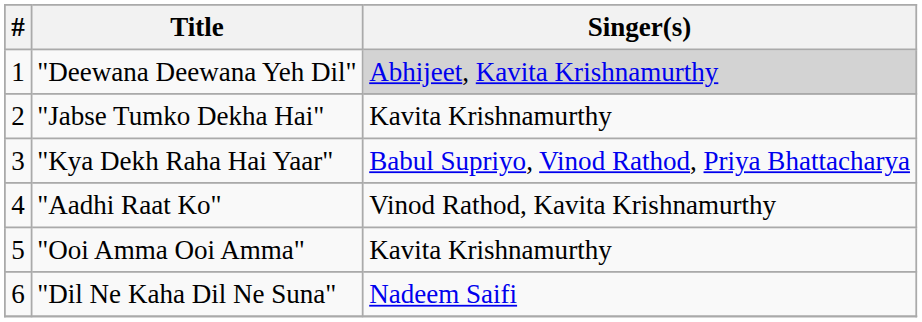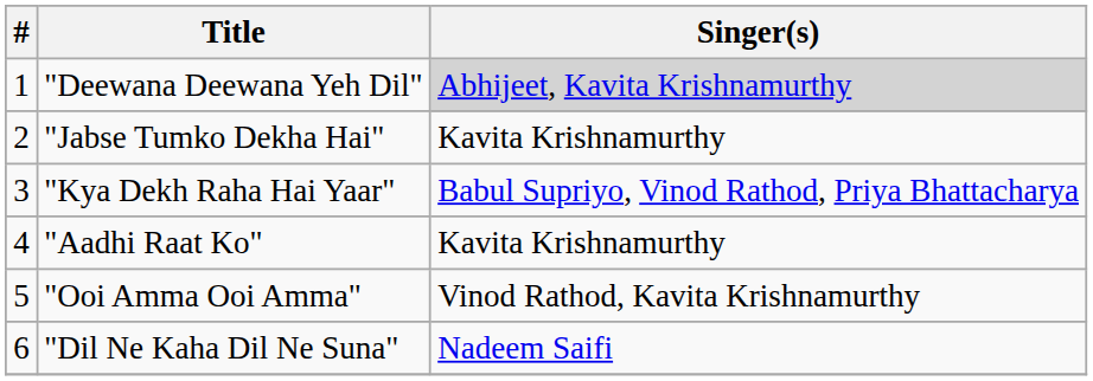"Aadhi Raat Ko" | Singer(s): Vinod Rathod, Kavita Krishnamurthy -> Kavita Krishnamurthy
"Ooi Amma Ooi Amma" | Singer(s): Kavita Krishnamurthy -> Vinod Rathod, Kavita Krishnamurthy
